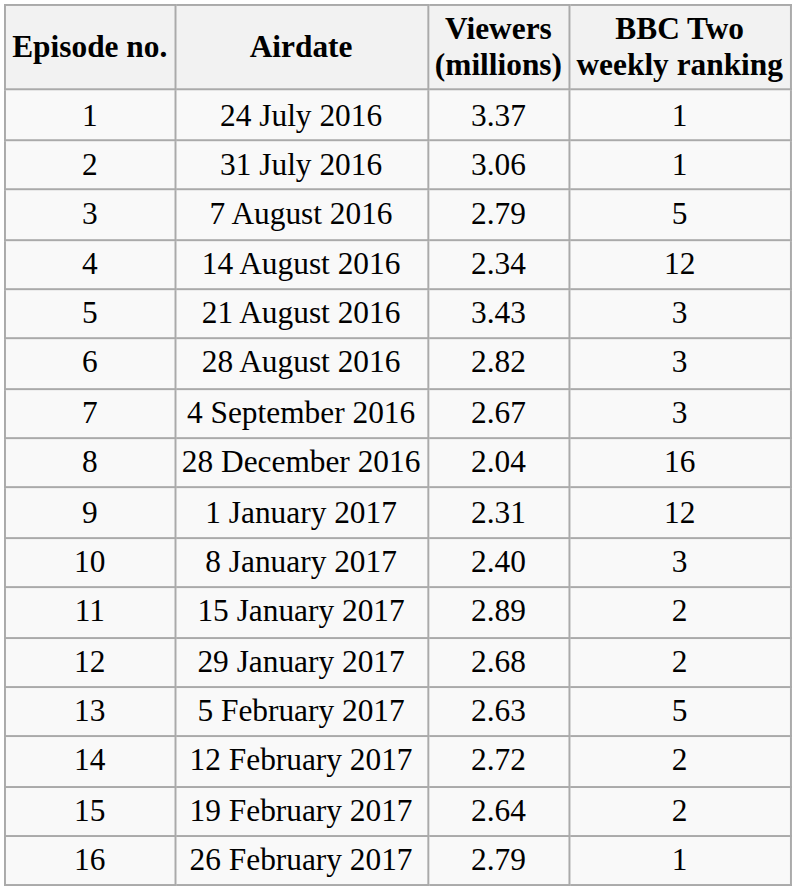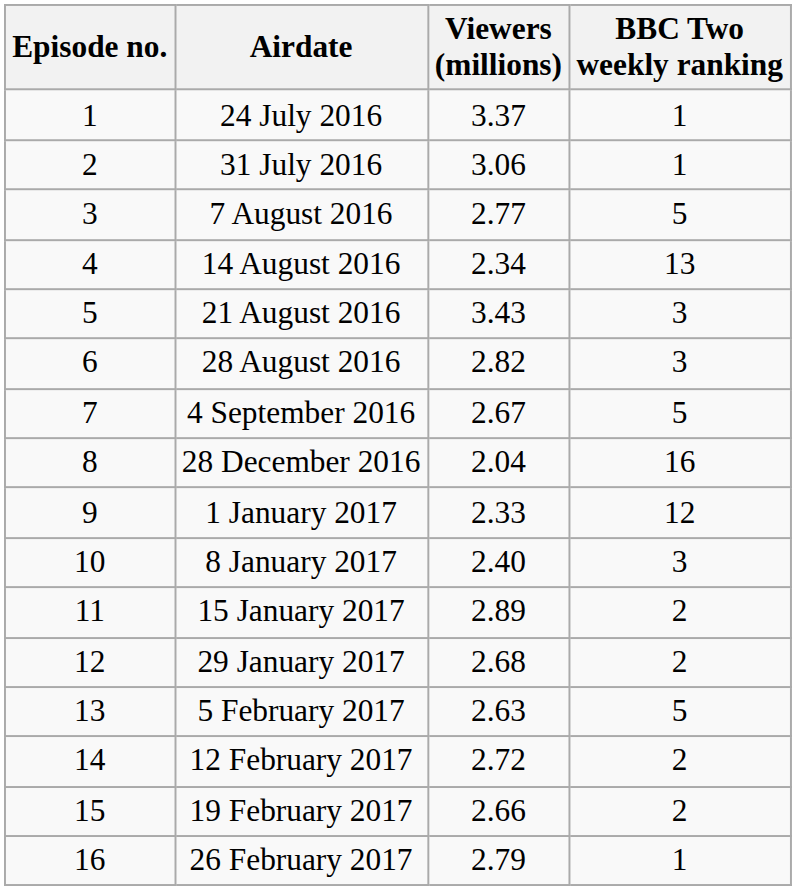7 August 2016 | Viewers (millions): 2.79 -> 2.77
14 August 2016 | BBC Two weekly ranking: 12 -> 13
4 September 2016 | BBC Two weekly ranking: 3 -> 5
1 January 2017 | Viewers (millions): 2.31 -> 2.33
19 February 2017 | Viewers (millions): 2.64 -> 2.66
